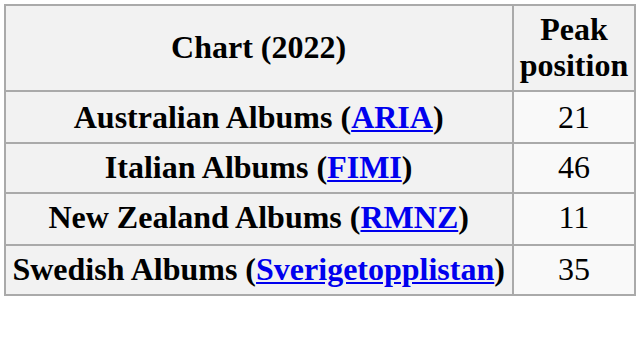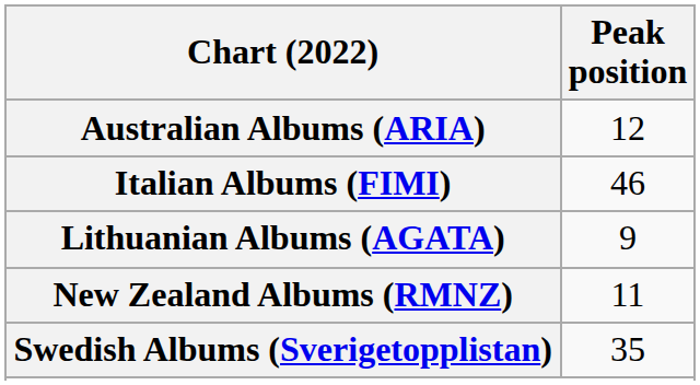Australian Albums (ARIA) | Peak position: 21 -> 12
+ row: Lithuanian Albums (AGATA) | 9
